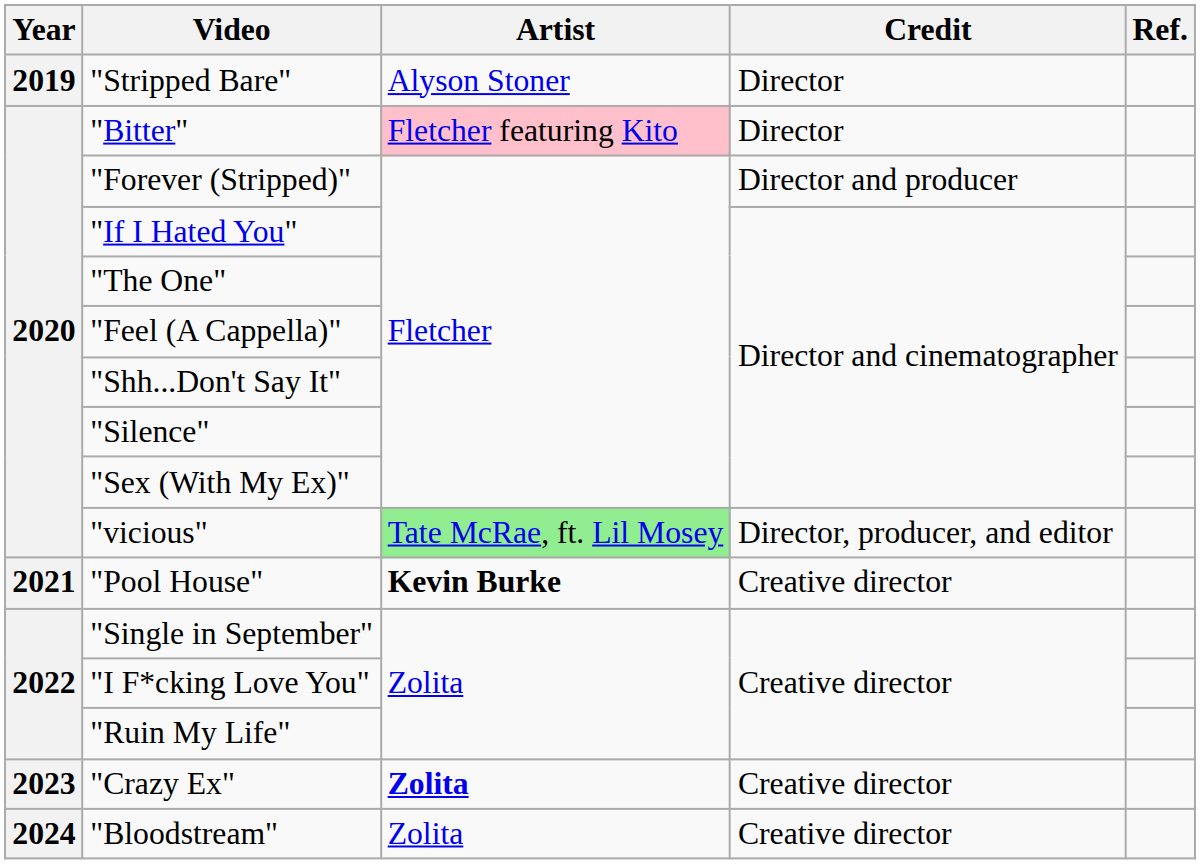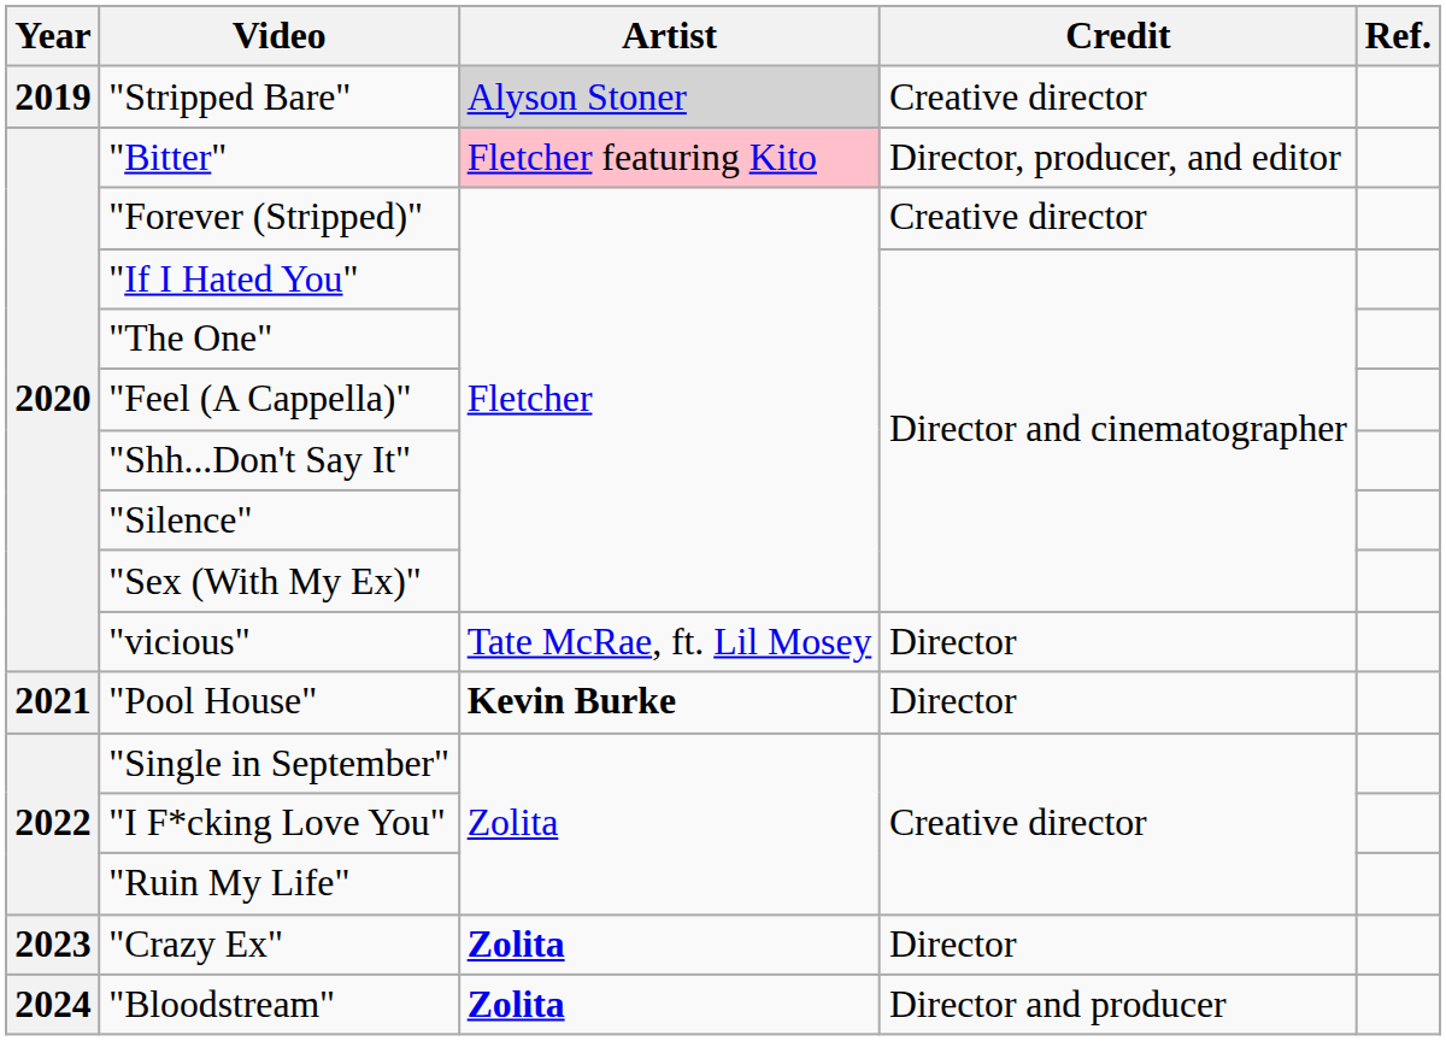"Stripped Bare" | Artist: no background -> lightgrey background
"Stripped Bare" | Credit: Director -> Creative director
"Bitter" | Credit: Director -> Director, producer, and editor
"Forever (Stripped)" | Credit: Director and producer -> Creative director
"vicious" | Artist: lightgreen background -> no background
"vicious" | Credit: Director, producer, and editor -> Director
"Pool House" | Credit: Creative director -> Director
"Crazy Ex" | Credit: Creative director -> Director
"Bloodstream" | Artist: normal -> bold
"Bloodstream" | Credit: Creative director -> Director and producer
